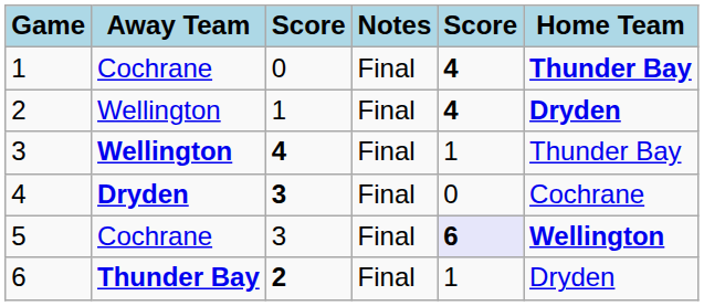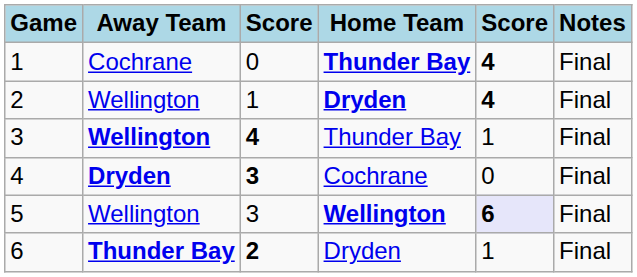columns swapped: Home Team <-> Notes
5 | Away Team: Cochrane -> Wellington
